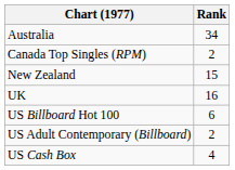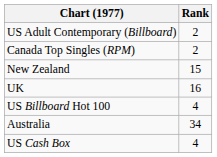rows swapped: Australia <-> US Adult Contemporary (Billboard)
US Billboard Hot 100 | Rank: 6 -> 4
